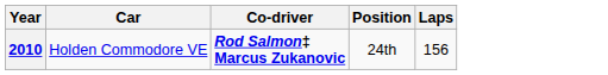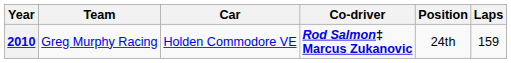+ column: Team | Greg Murphy Racing
2010 | Laps: 156 -> 159
